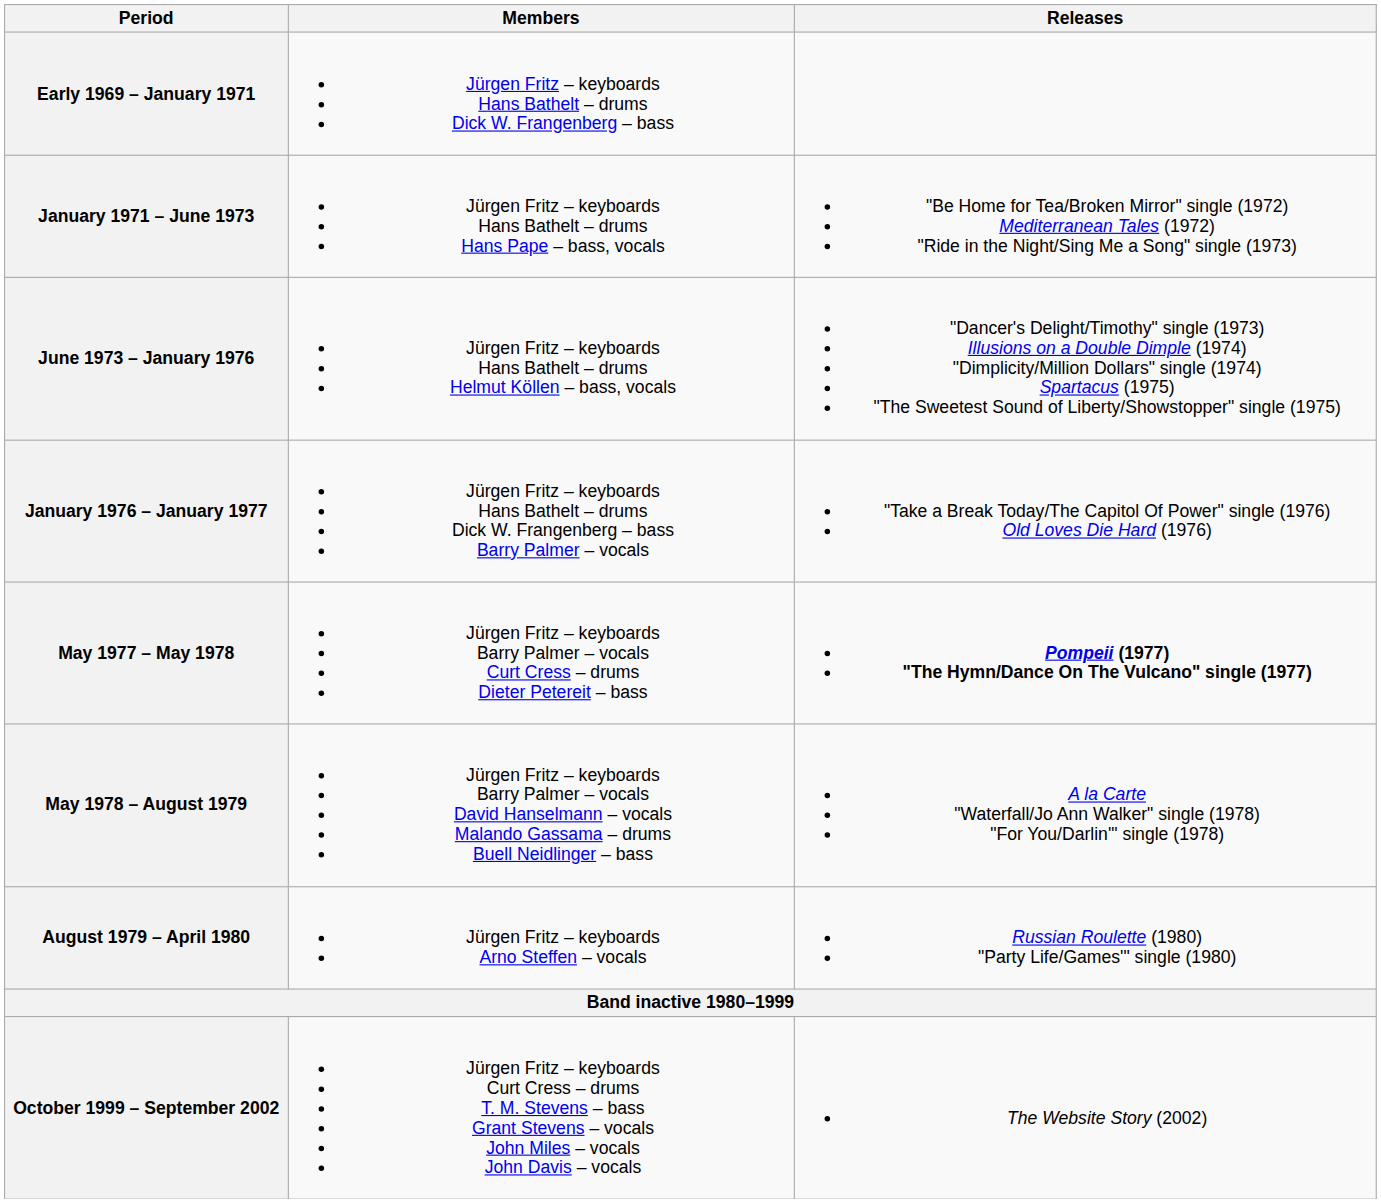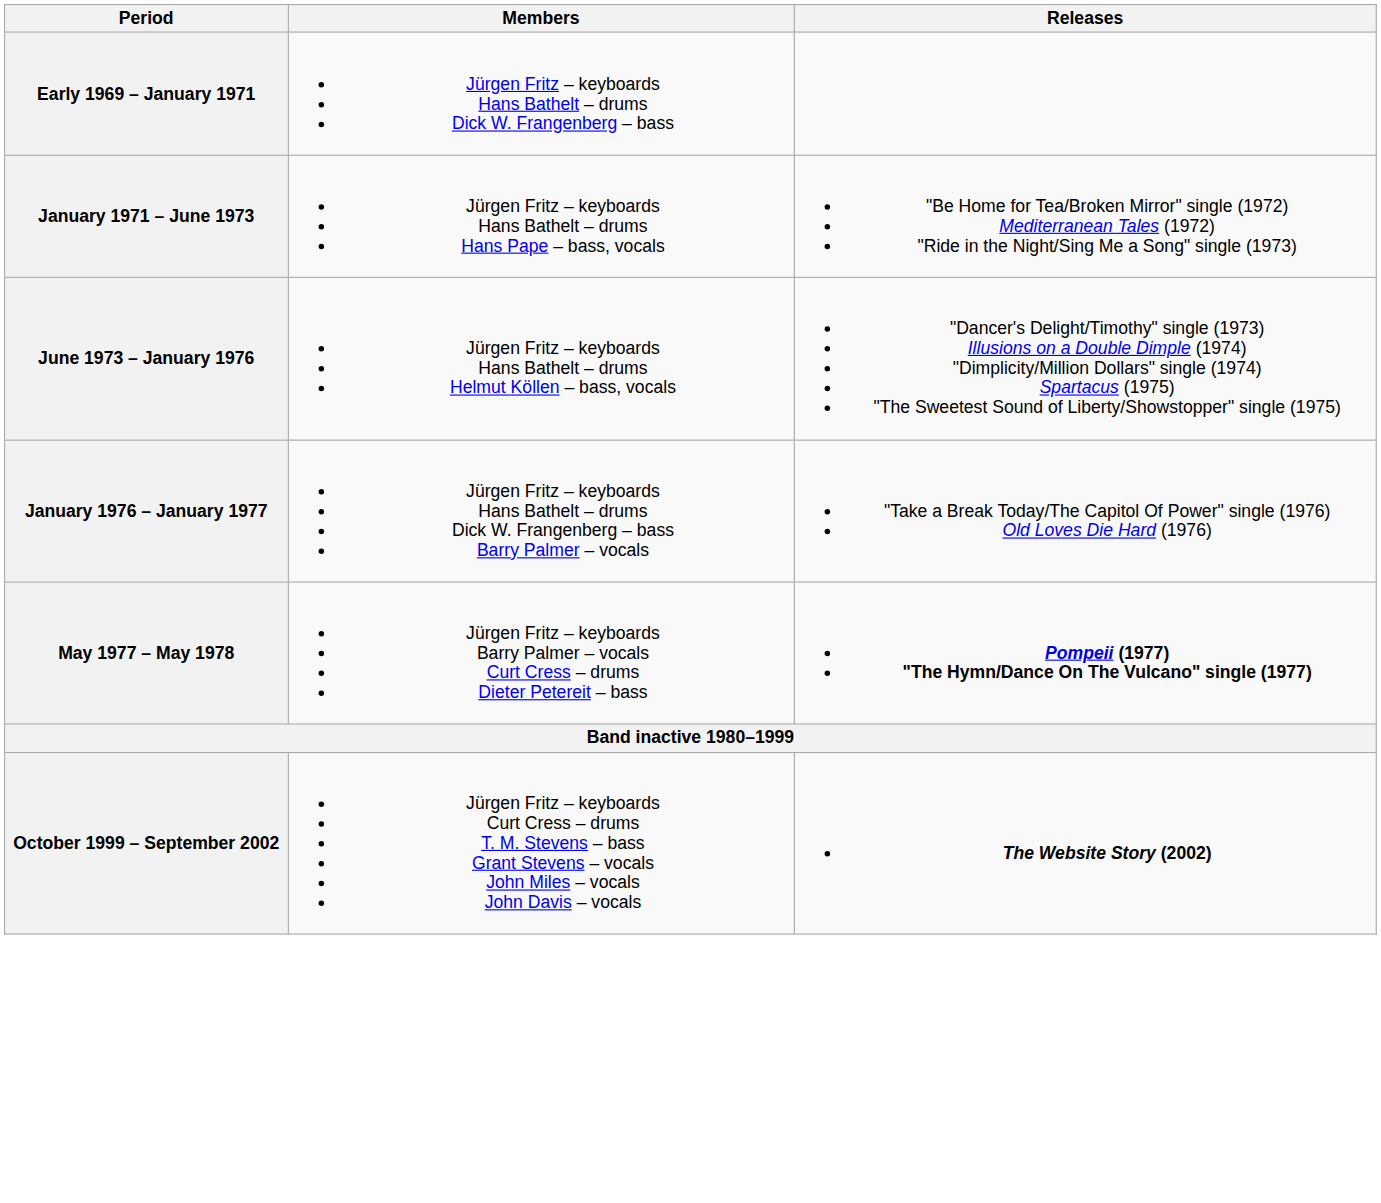- row: May 1978 – August 1979 | Jürgen Fritz – keyboards Barry Palmer – vocals David Hanselmann – vocals Malando Gassama – drums Buell Neidlinger – bass | A la Carte "Waterfall/Jo Ann Walker" single (1978) "For You/Darlin'" single (1978)
- row: August 1979 – April 1980 | Jürgen Fritz – keyboards Arno Steffen – vocals | Russian Roulette (1980) "Party Life/Games'" single (1980)
October 1999 – September 2002 | Releases: normal -> bold
